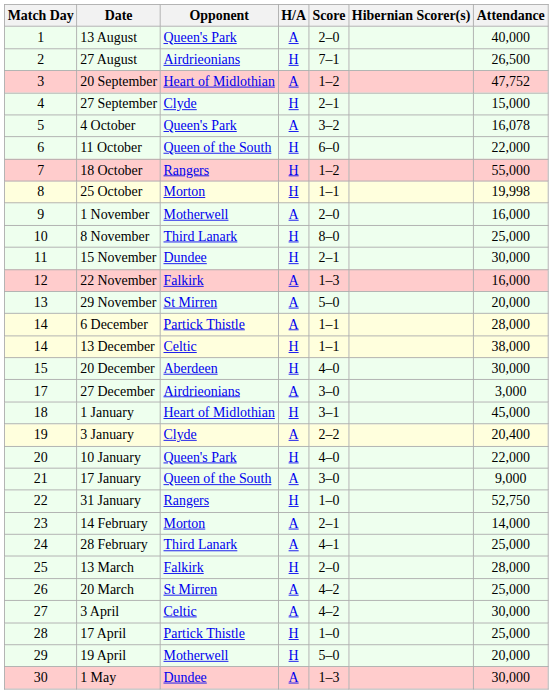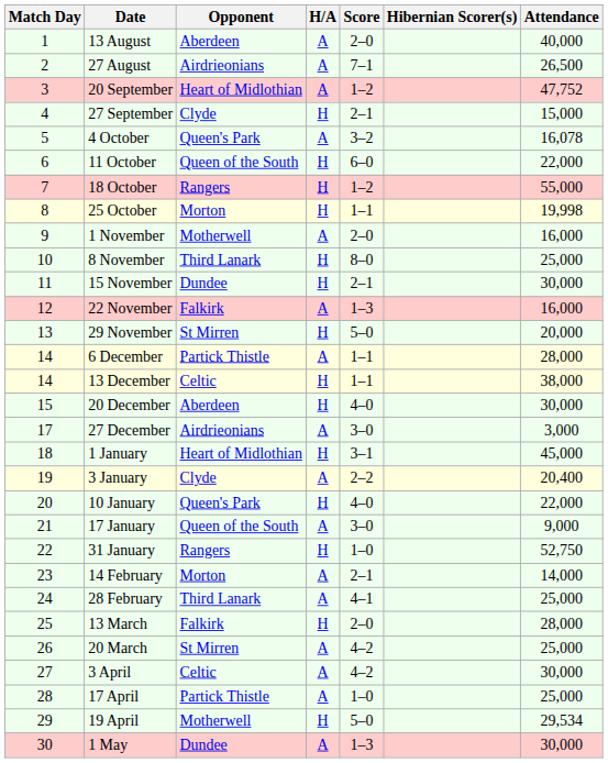13 August | Opponent: Queen's Park -> Aberdeen
27 August | H/A: H -> A
29 November | H/A: A -> H
17 April | H/A: H -> A
19 April | Attendance: 20,000 -> 29,534
